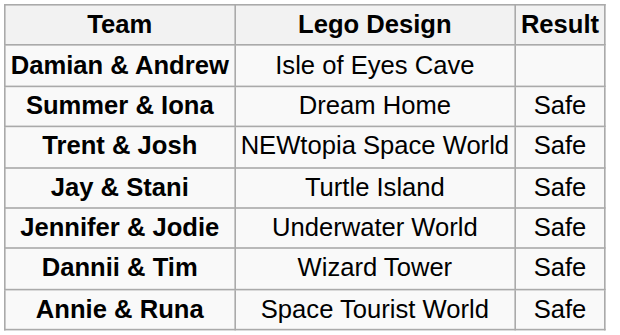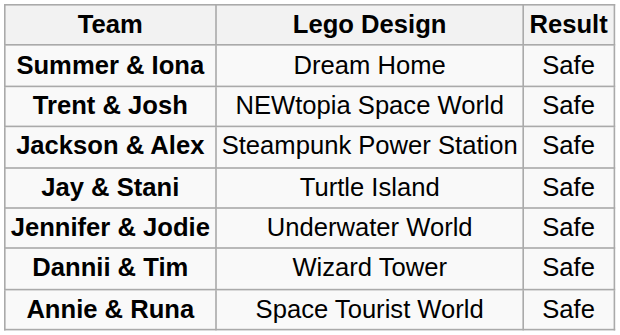- row: Damian & Andrew | Isle of Eyes Cave
+ row: Jackson & Alex | Steampunk Power Station | Safe
